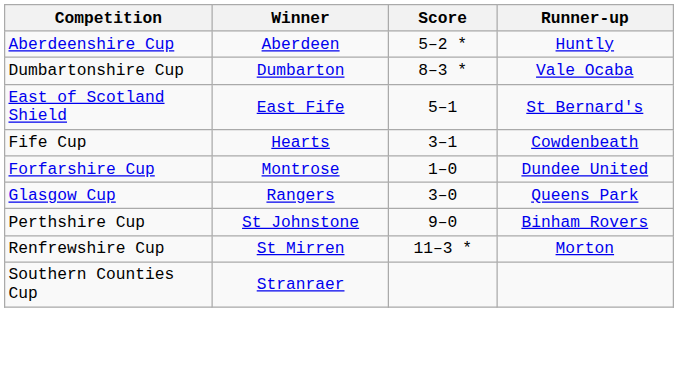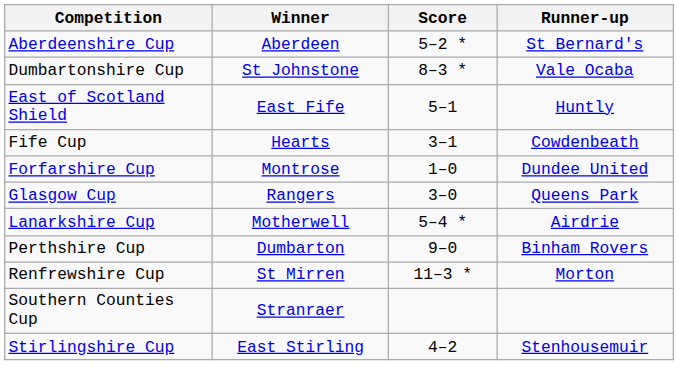Aberdeenshire Cup | Runner-up: Huntly -> St Bernard's
Dumbartonshire Cup | Winner: Dumbarton -> St Johnstone
East of Scotland Shield | Runner-up: St Bernard's -> Huntly
+ row: Lanarkshire Cup | Motherwell | 5–4 * | Airdrie
Perthshire Cup | Winner: St Johnstone -> Dumbarton
+ row: Stirlingshire Cup | East Stirling | 4–2 | Stenhousemuir
